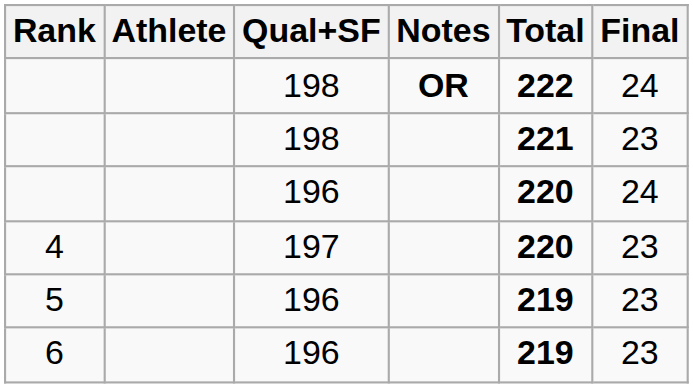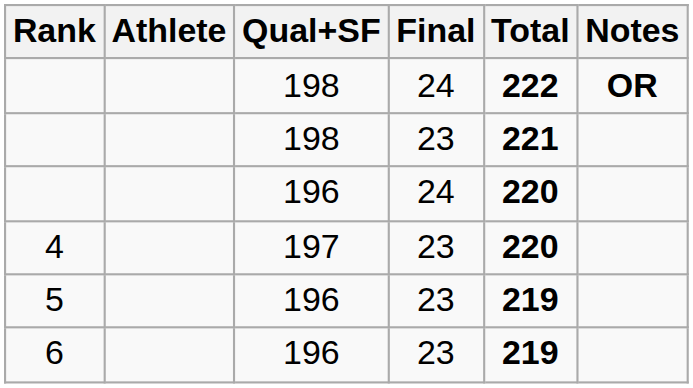columns swapped: Final <-> Notes
